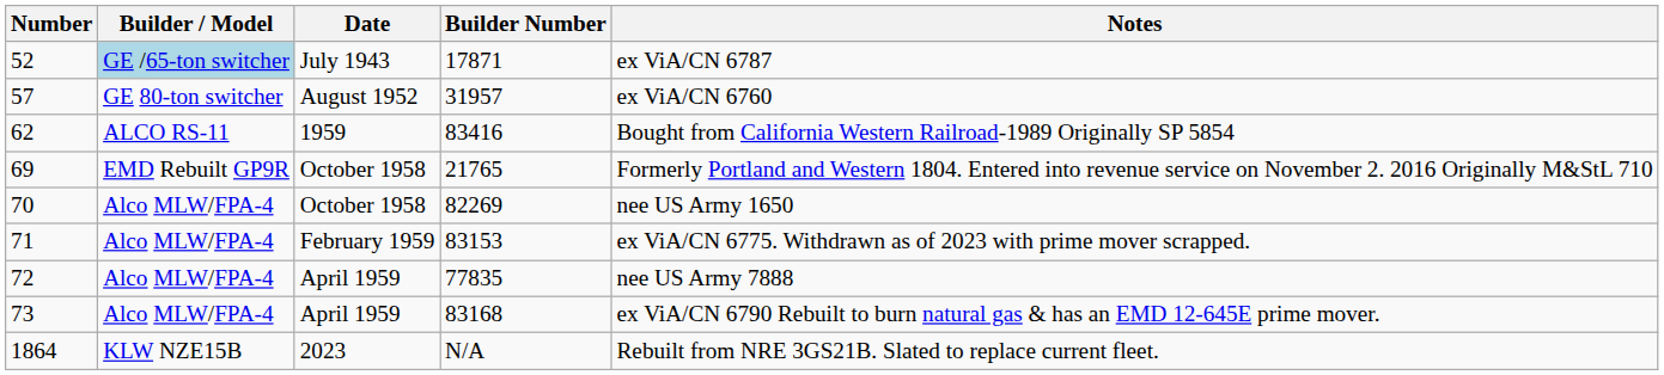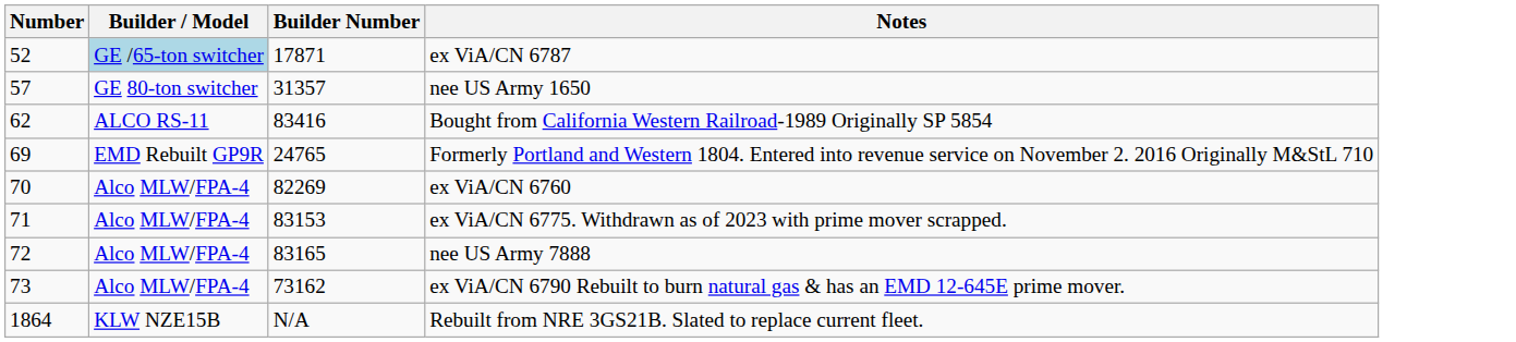- column: Date | July 1943 | August 1952 | 1959 | October 1958 | October 1958 | February 1959 | April 1959 | April 1959 | 2023
57 | Builder Number: 31957 -> 31357
57 | Notes: ex ViA/CN 6760 -> nee US Army 1650
69 | Builder Number: 21765 -> 24765
70 | Notes: nee US Army 1650 -> ex ViA/CN 6760
72 | Builder Number: 77835 -> 83165
73 | Builder Number: 83168 -> 73162
